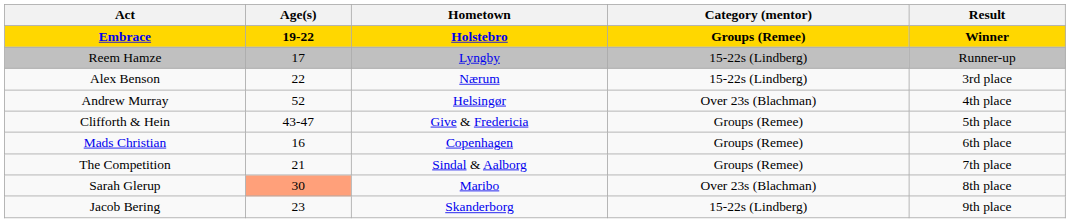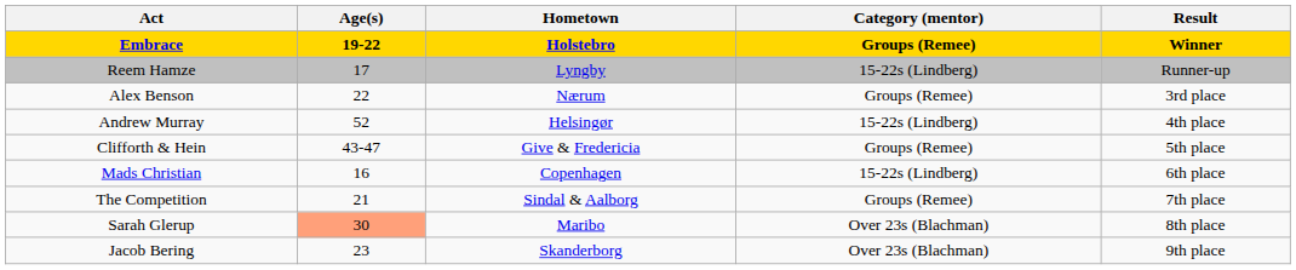Alex Benson | Category (mentor): 15-22s (Lindberg) -> Groups (Remee)
Andrew Murray | Category (mentor): Over 23s (Blachman) -> 15-22s (Lindberg)
Mads Christian | Category (mentor): Groups (Remee) -> 15-22s (Lindberg)
Jacob Bering | Category (mentor): 15-22s (Lindberg) -> Over 23s (Blachman)
